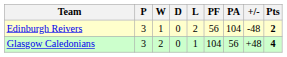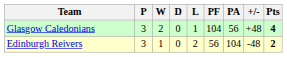rows swapped: Glasgow Caledonians <-> Edinburgh Reivers
